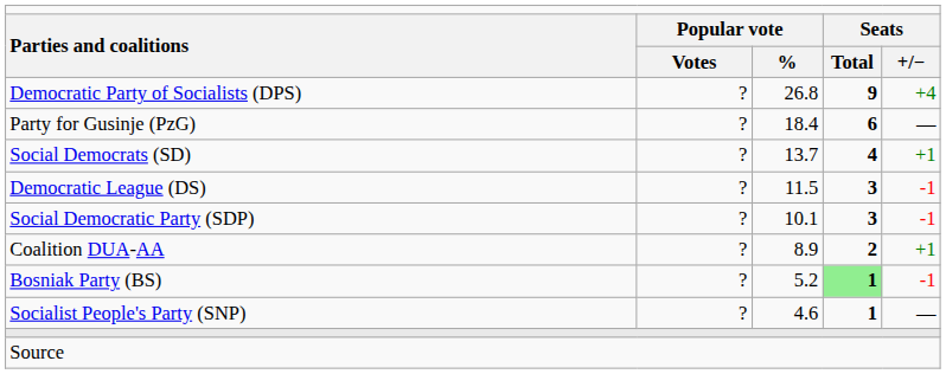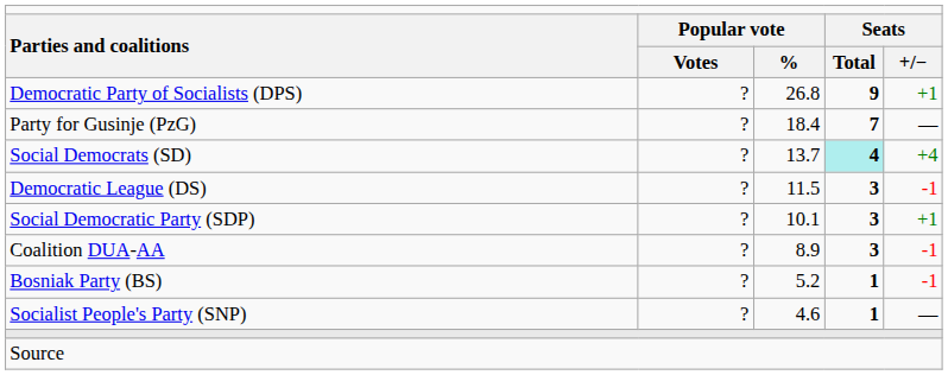Democratic Party of Socialists (DPS) | column 5: +4 -> +1
Party for Gusinje (PzG) | column 4: 6 -> 7
Social Democrats (SD) | column 4: no background -> paleturquoise background
Social Democrats (SD) | column 5: +1 -> +4
Social Democratic Party (SDP) | column 5: -1 -> +1
Coalition DUA-AA | column 4: 2 -> 3
Coalition DUA-AA | column 5: +1 -> -1
Bosniak Party (BS) | column 4: lightgreen background -> no background
